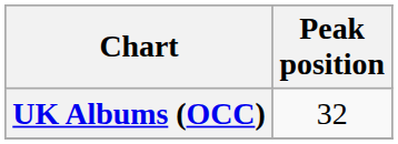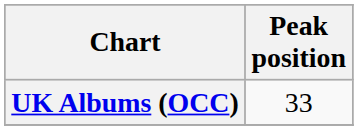UK Albums (OCC) | Peak position: 32 -> 33
